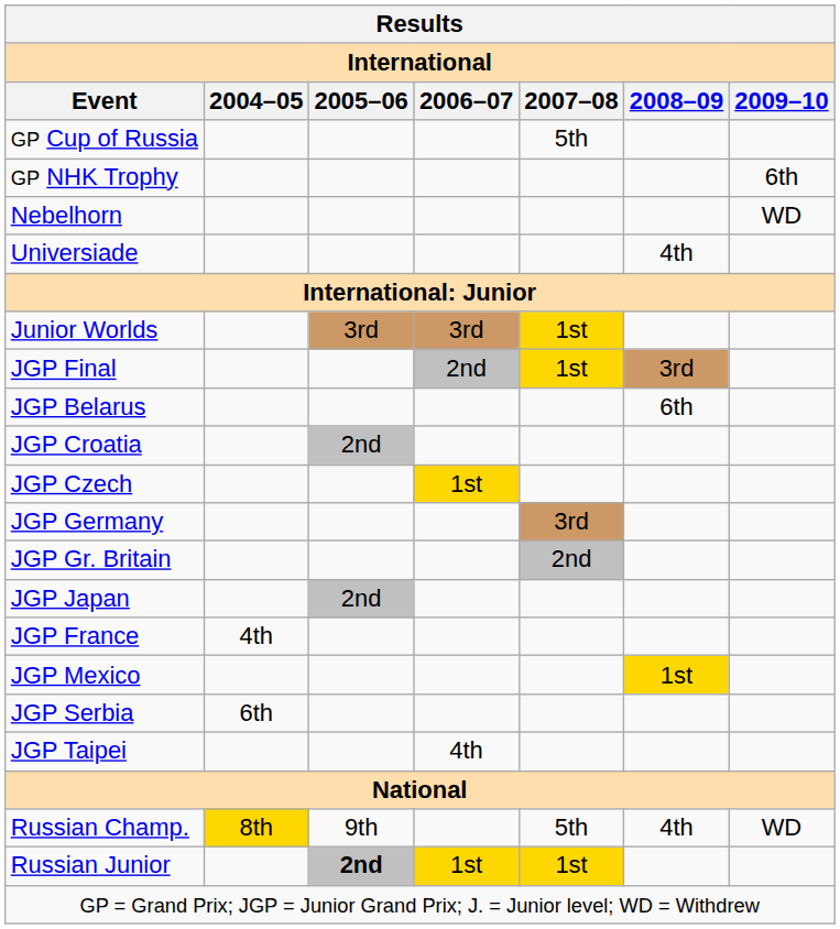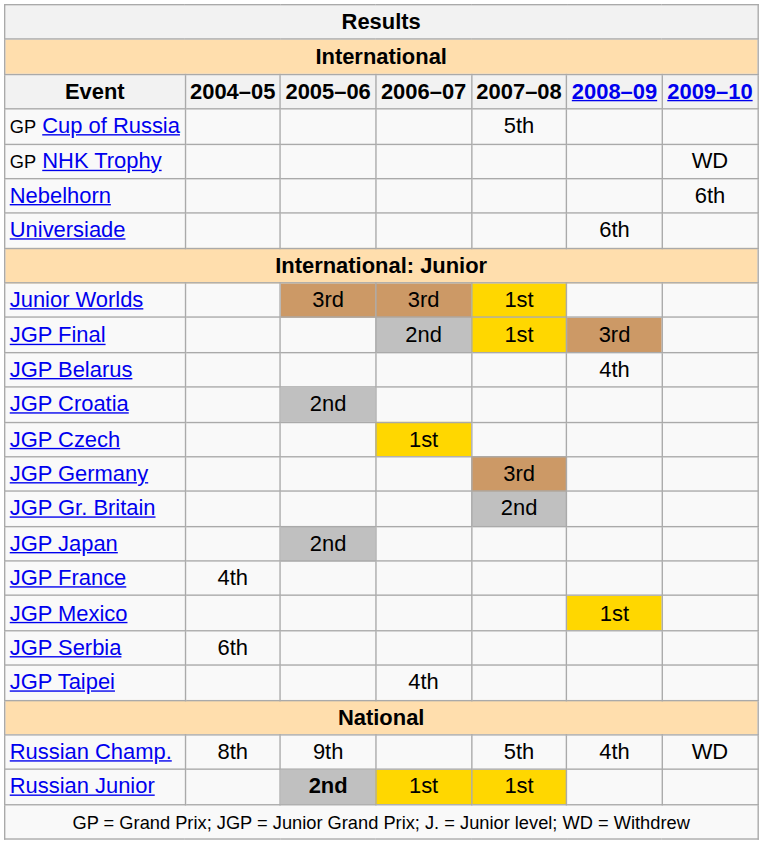GP NHK Trophy | 2009–10: 6th -> WD
Nebelhorn | 2009–10: WD -> 6th
Universiade | 2008–09: 4th -> 6th
JGP Belarus | 2008–09: 6th -> 4th
Russian Champ. | 2004–05: gold background -> no background
